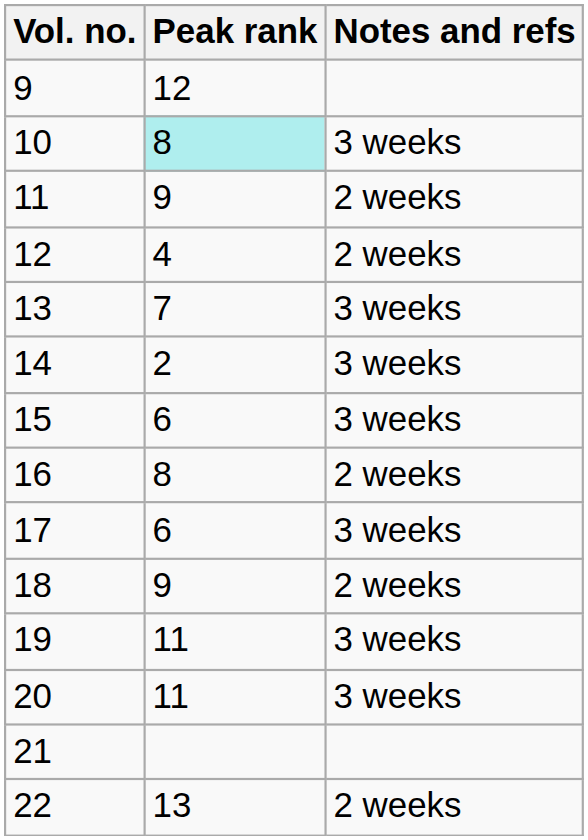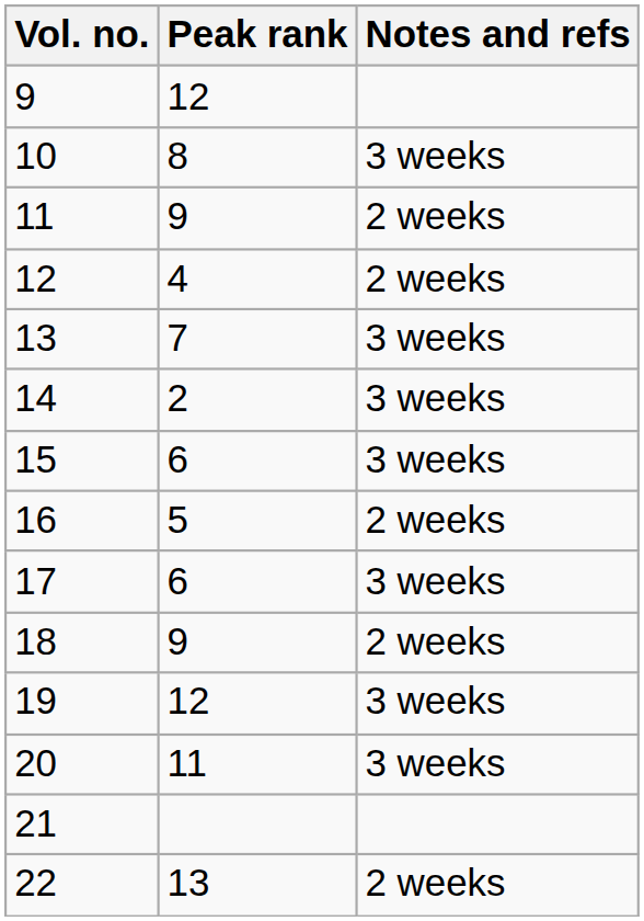10 | Peak rank: paleturquoise background -> no background
16 | Peak rank: 8 -> 5
19 | Peak rank: 11 -> 12
